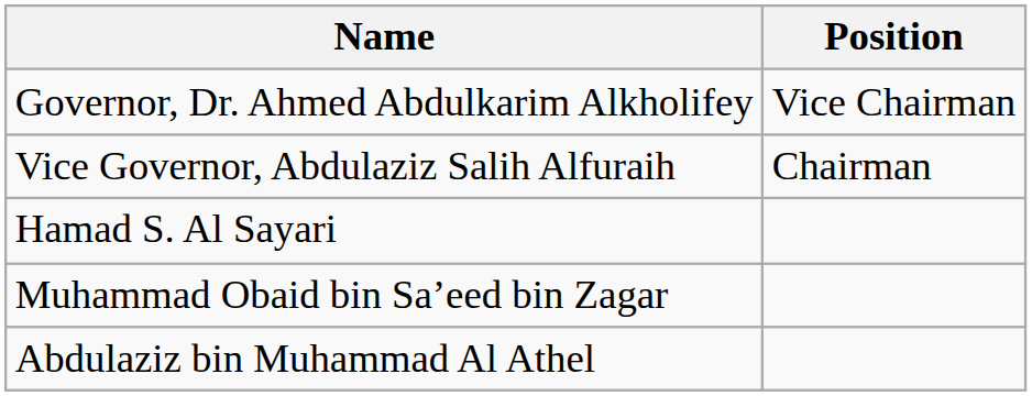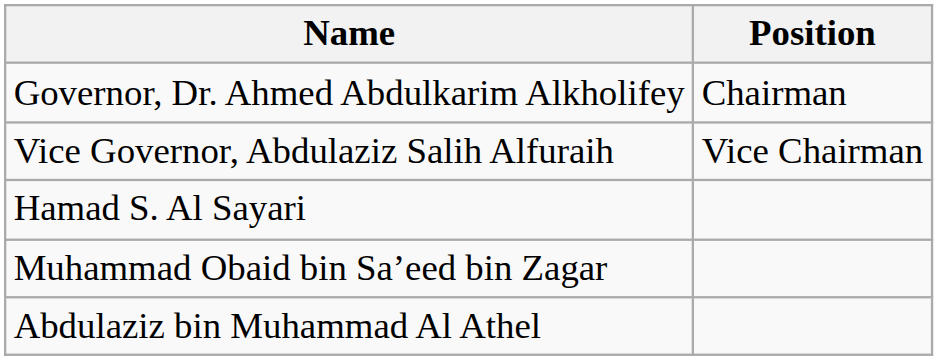Governor, Dr. Ahmed Abdulkarim Alkholifey | Position: Vice Chairman -> Chairman
Vice Governor, Abdulaziz Salih Alfuraih | Position: Chairman -> Vice Chairman
